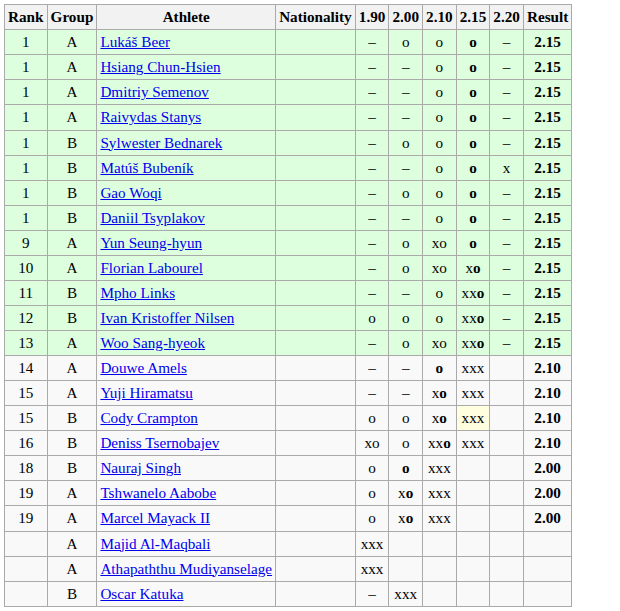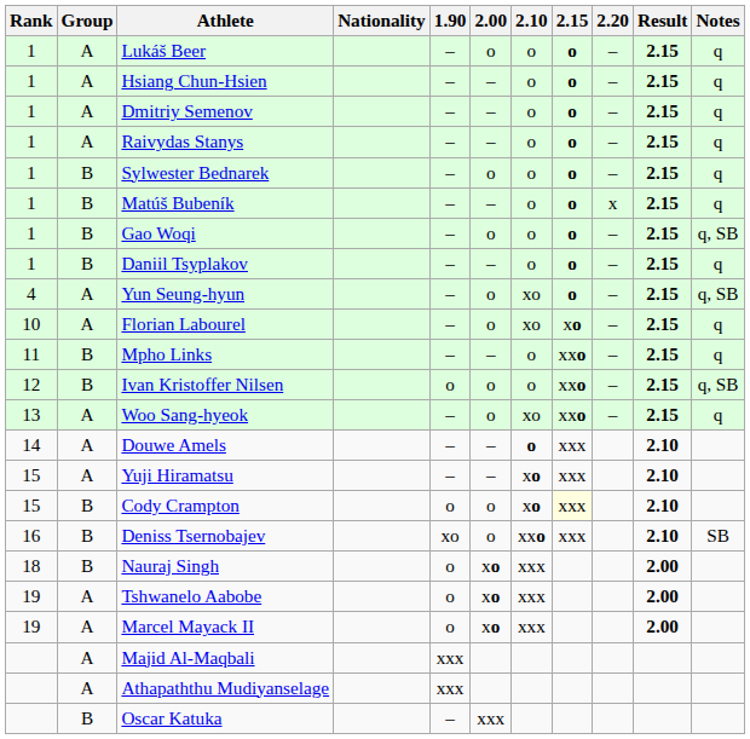+ column: Notes | q | q | q | q | q | q | q, SB | q | q, SB | q | q | q, SB | q | SB
Yun Seung-hyun | Rank: 9 -> 4
Nauraj Singh | 2.00: o -> xo
